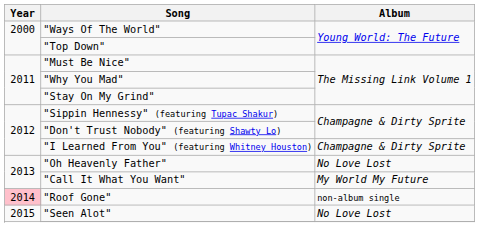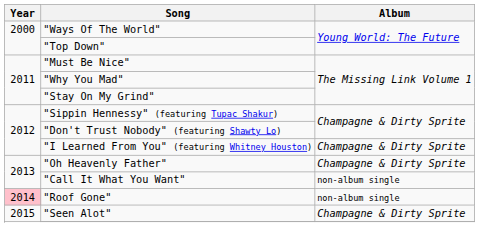"Oh Heavenly Father" | Album: No Love Lost -> Champagne & Dirty Sprite
"Call It What You Want" | Album: My World My Future -> non-album single
"Seen Alot" | Album: No Love Lost -> Champagne & Dirty Sprite
